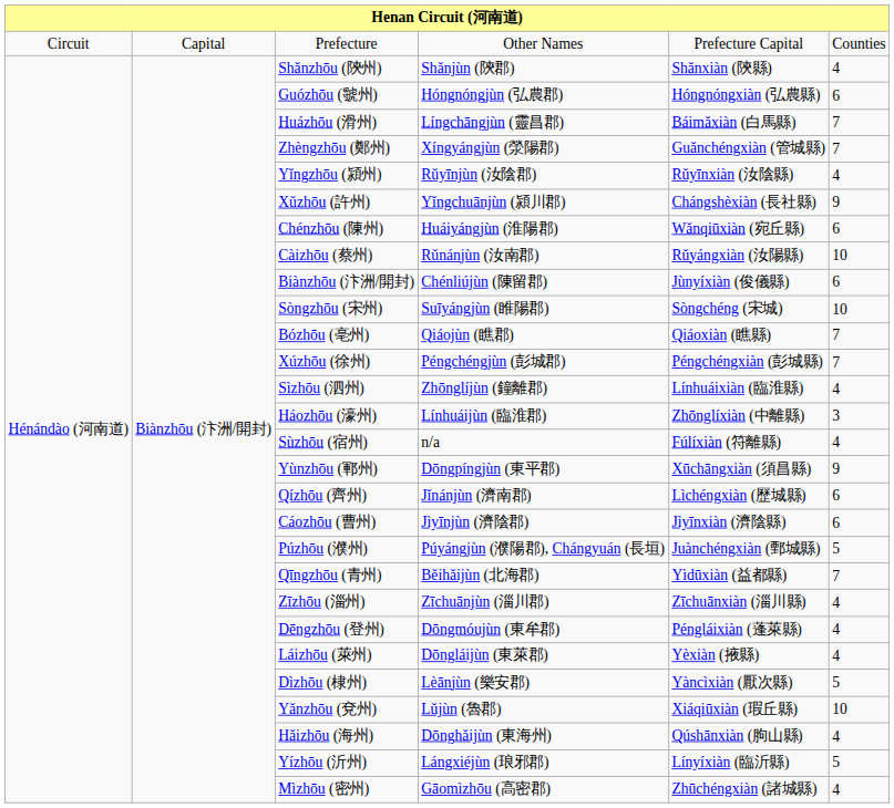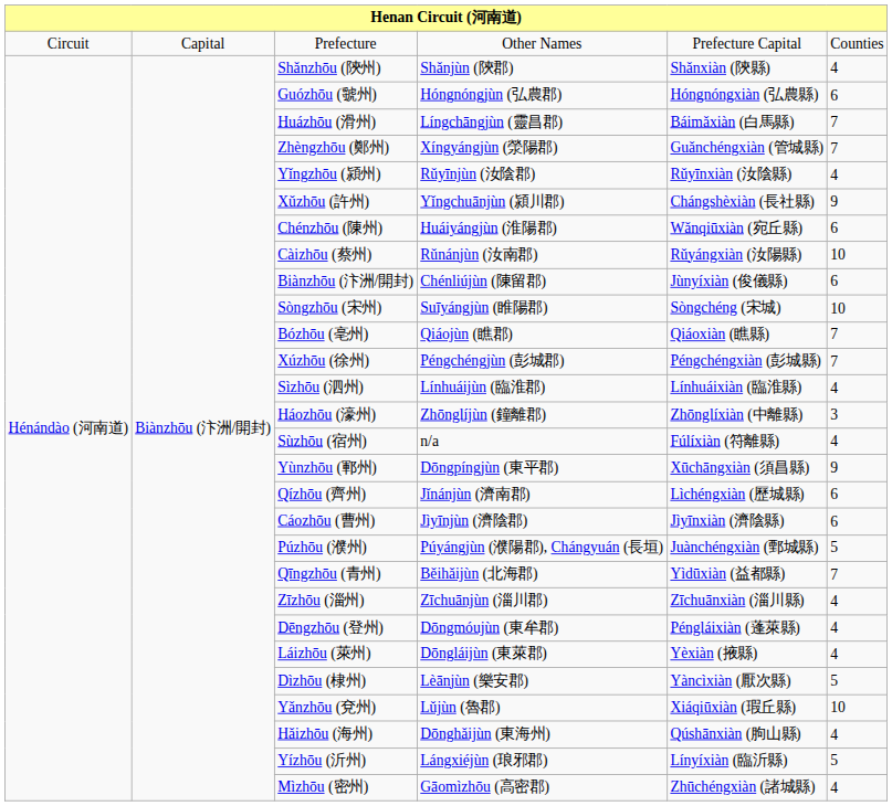Sìzhōu (泗州) | column 4: Zhōnglíjùn (鐘離郡) -> Línhuáijùn (臨淮郡)
Háozhōu (濠州) | column 4: Línhuáijùn (臨淮郡) -> Zhōnglíjùn (鐘離郡)
